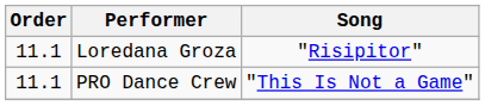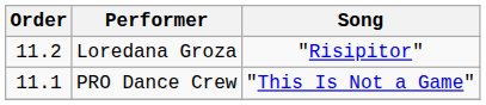Loredana Groza | Order: 11.1 -> 11.2
